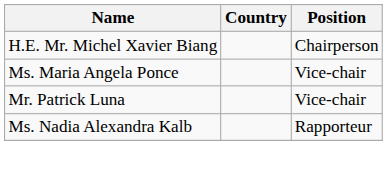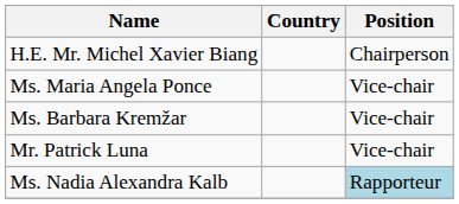+ row: Ms. Barbara Kremžar | Vice-chair
Ms. Nadia Alexandra Kalb | Position: no background -> lightblue background
